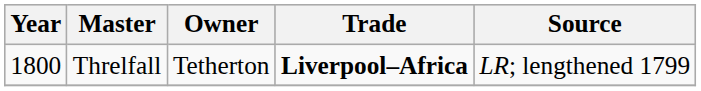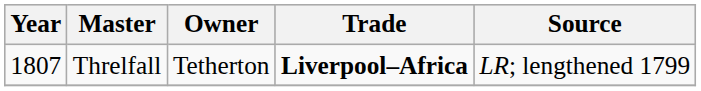Threlfall | Year: 1800 -> 1807
